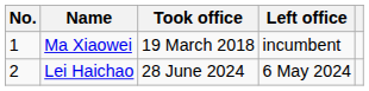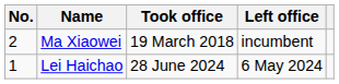Ma Xiaowei | No.: 1 -> 2
Lei Haichao | No.: 2 -> 1
